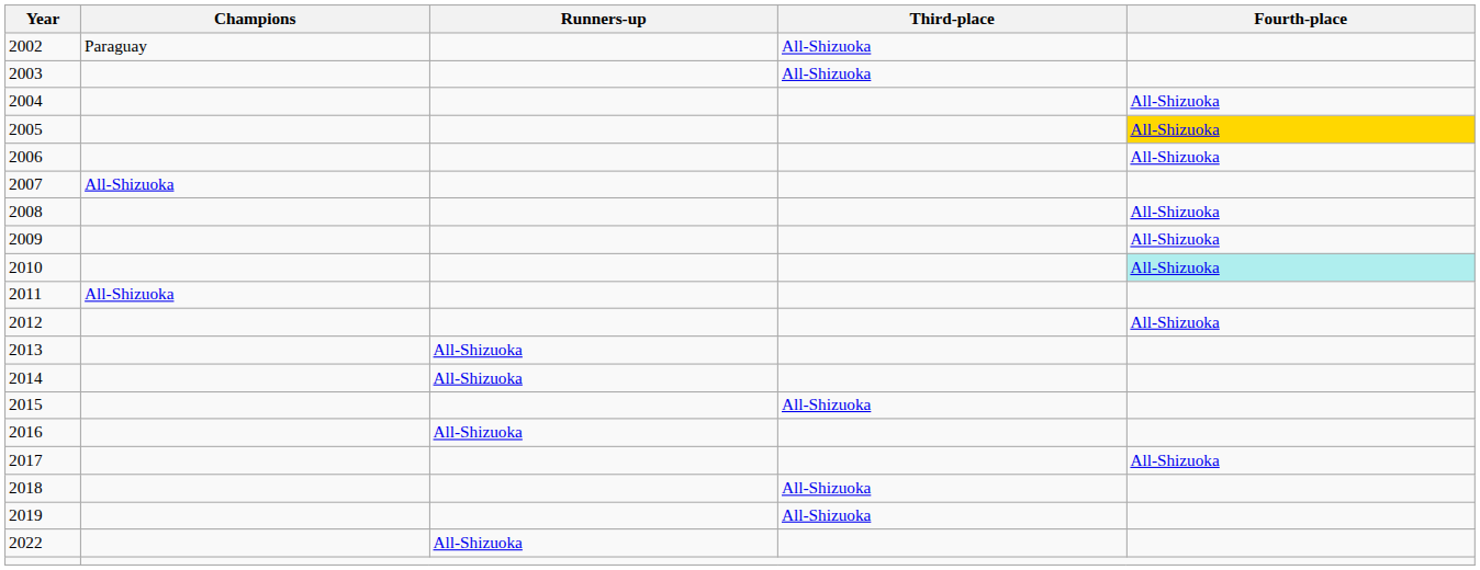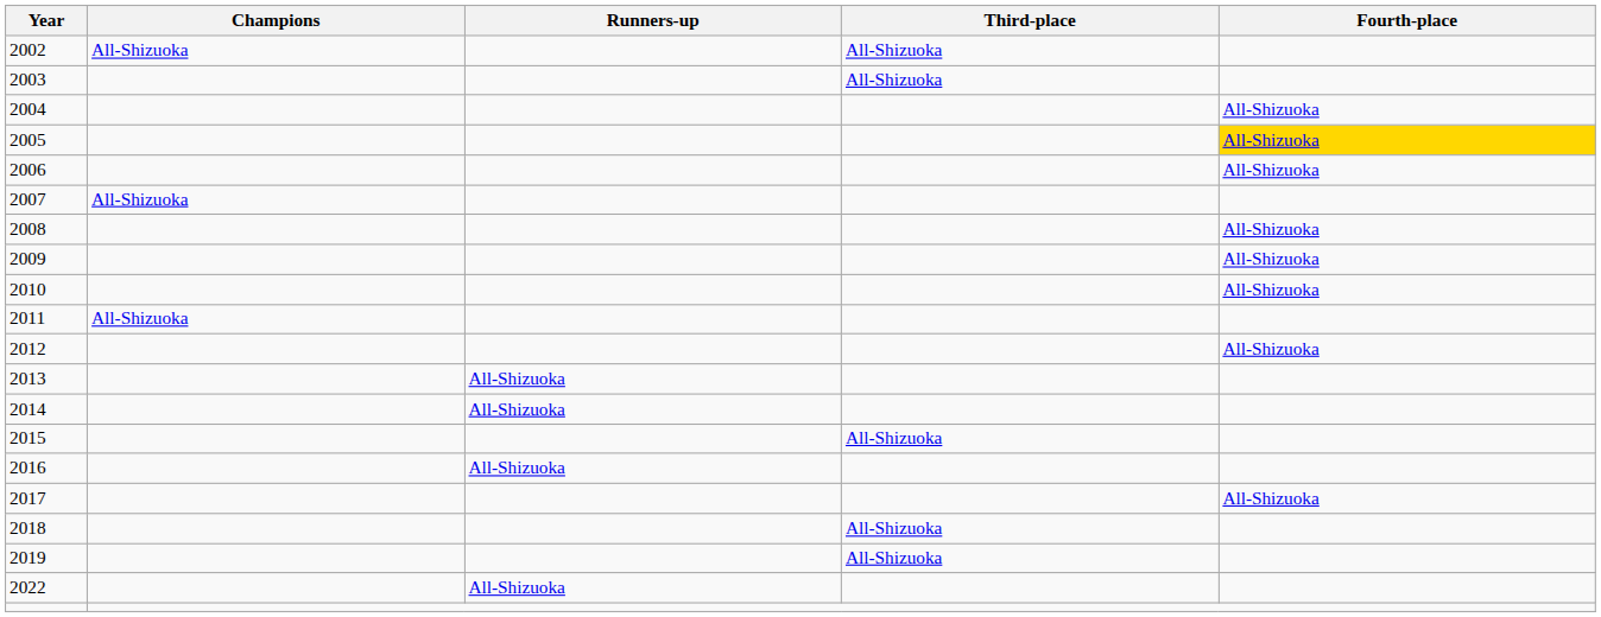2002 | Champions: Paraguay -> All-Shizuoka
2010 | Fourth-place: paleturquoise background -> no background
